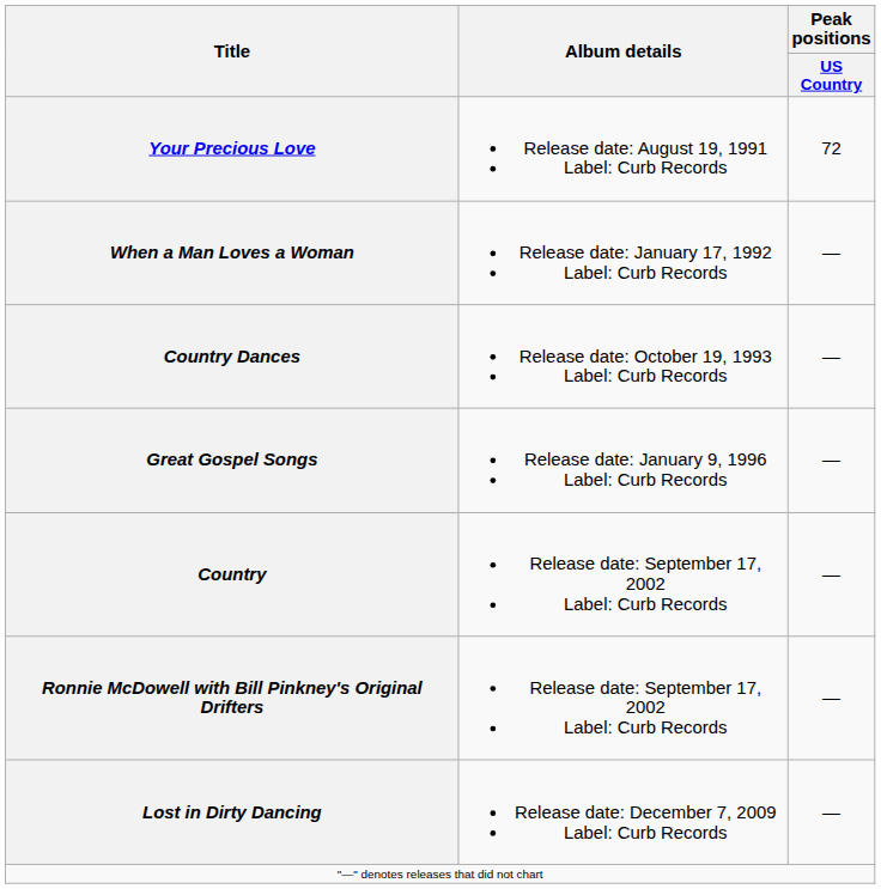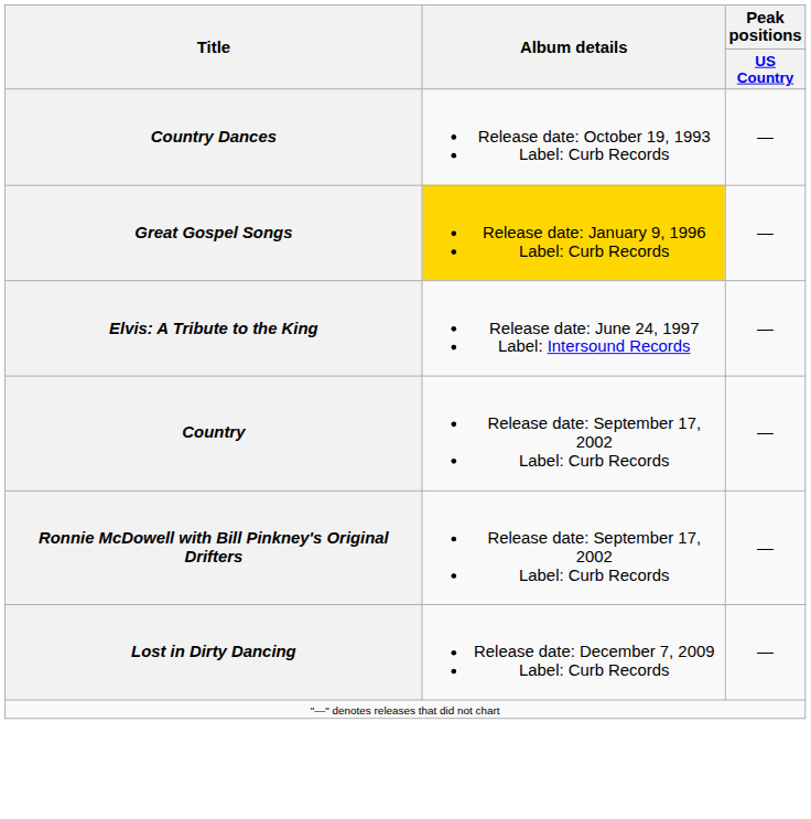- row: Your Precious Love | Release date: August 19, 1991 Label: Curb Records | 72
- row: When a Man Loves a Woman | Release date: January 17, 1992 Label: Curb Records | —
Great Gospel Songs | Album details: no background -> gold background
+ row: Elvis: A Tribute to the King | Release date: June 24, 1997 Label: Intersound Records | —
